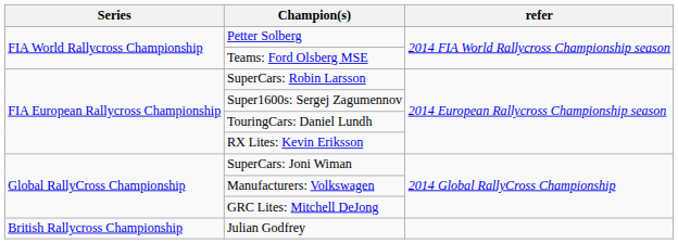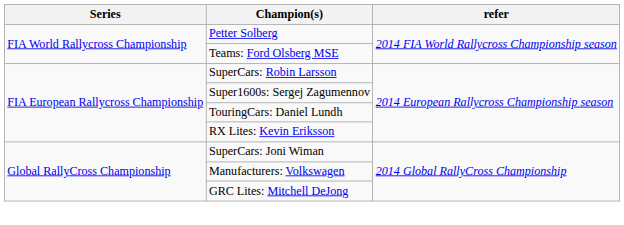- row: British Rallycross Championship | Julian Godfrey
